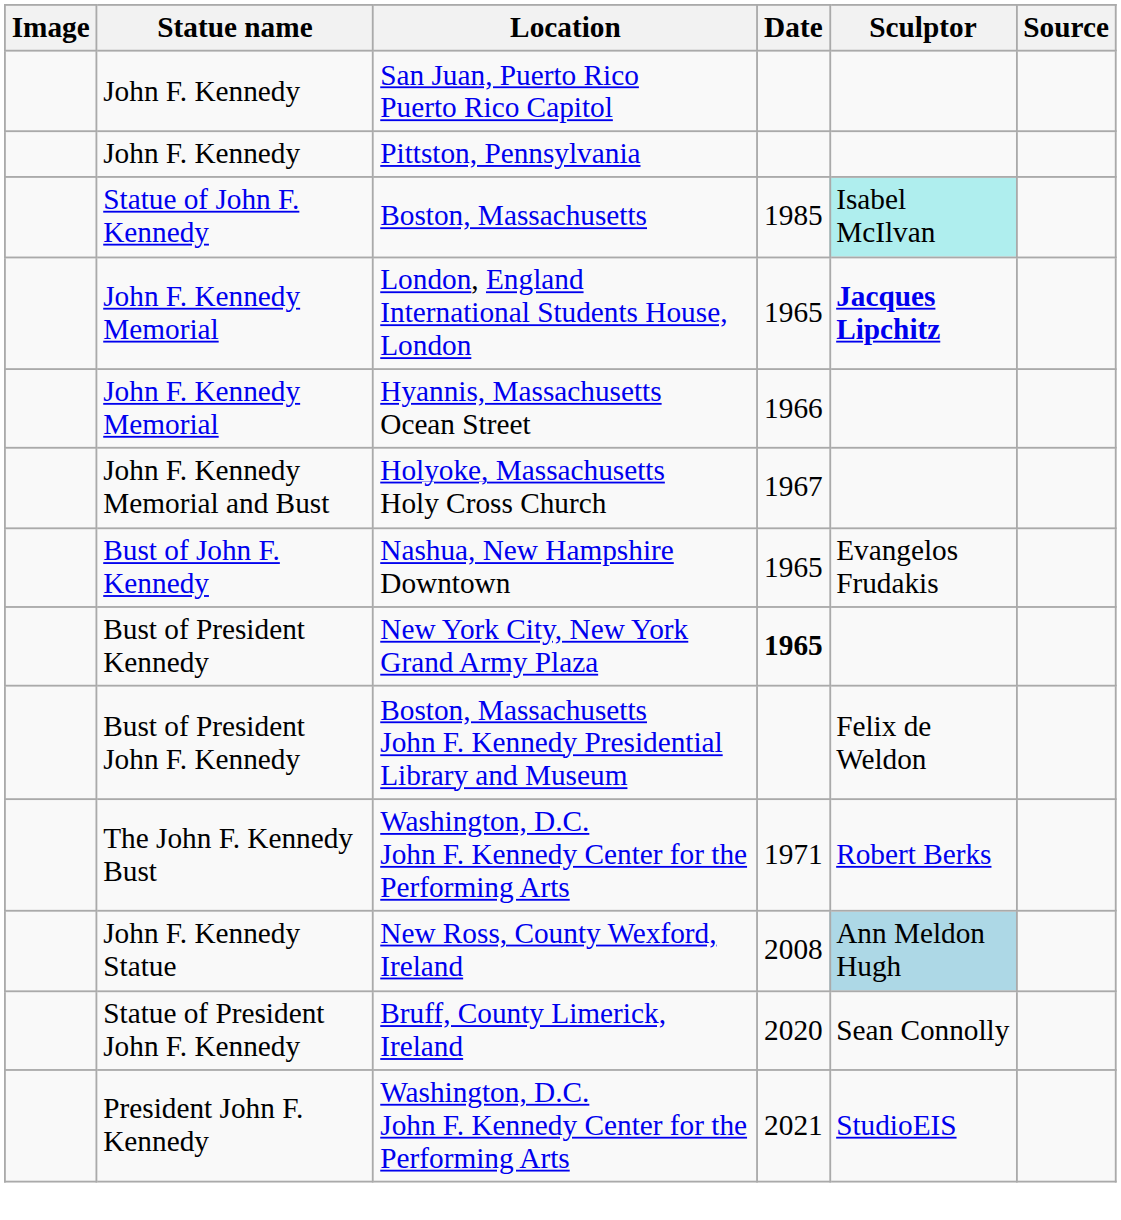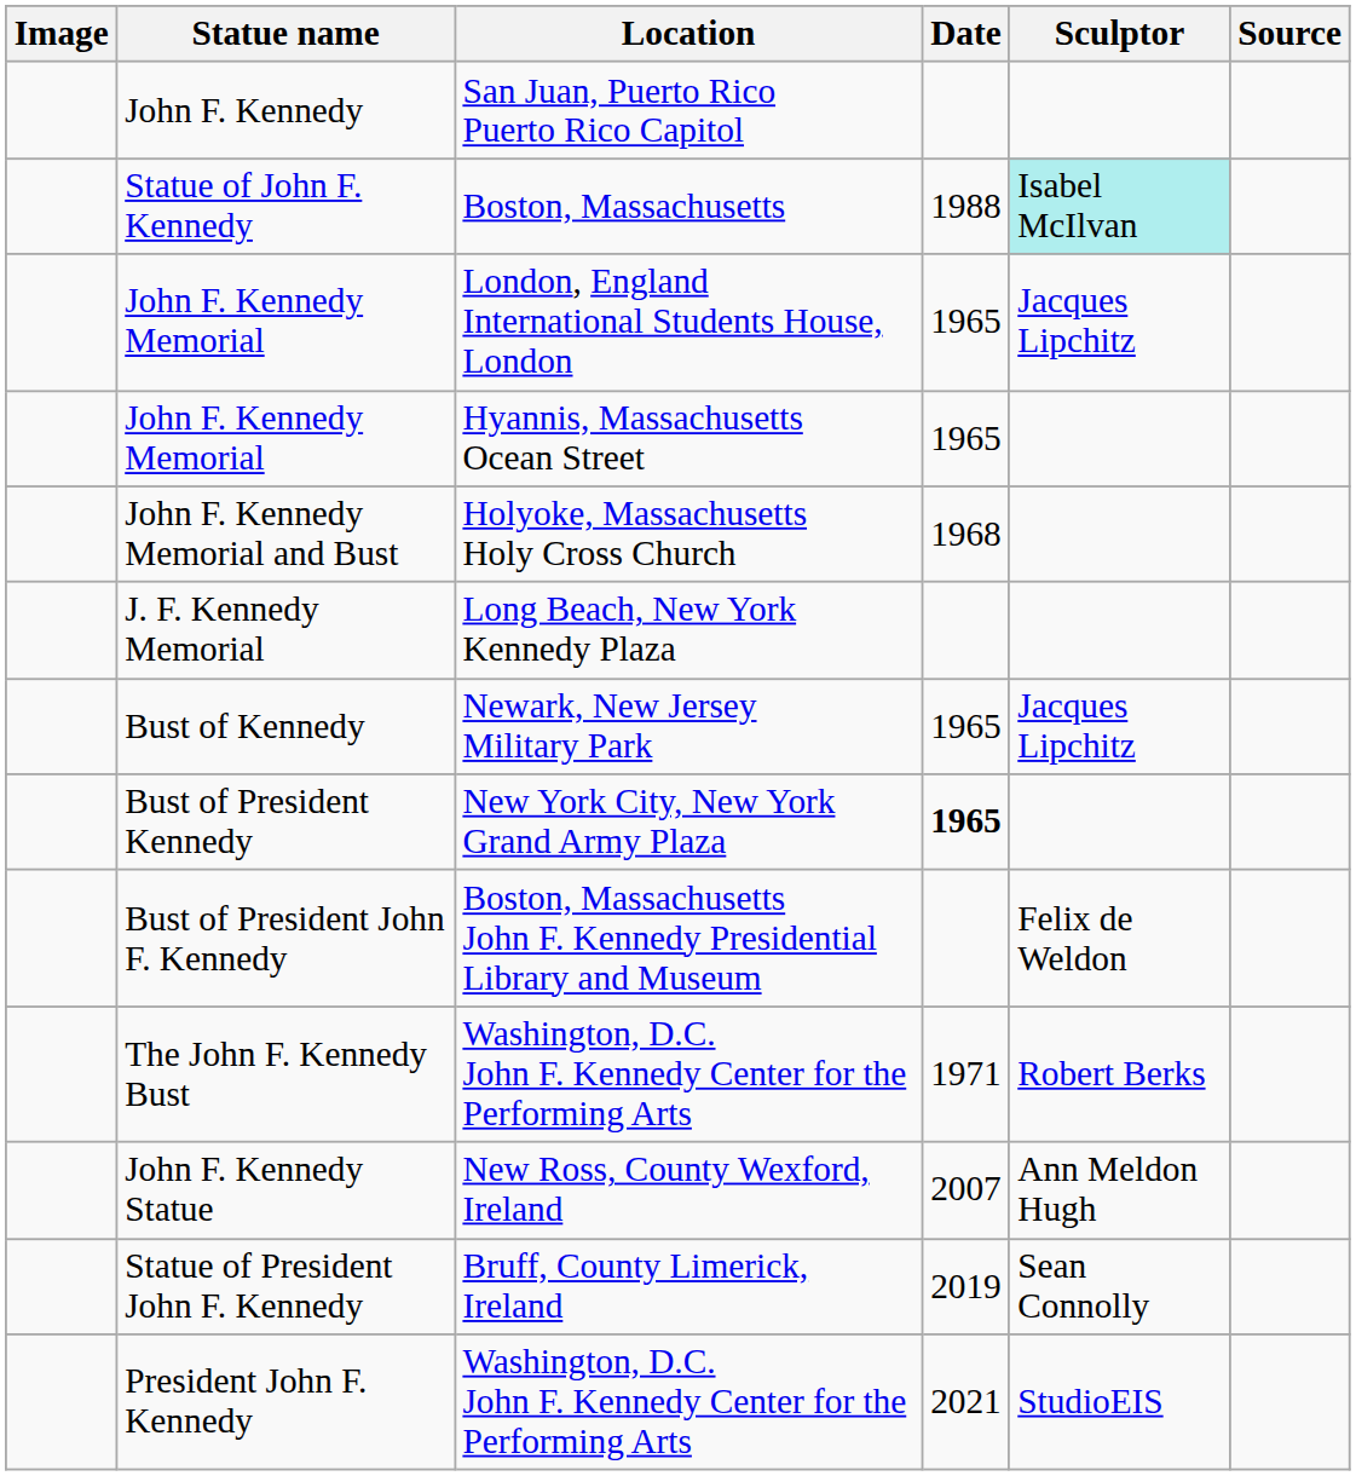- row: John F. Kennedy | Pittston, Pennsylvania
Boston, Massachusetts | Date: 1985 -> 1988
London, England International Students House, London | Sculptor: bold -> normal
Hyannis, Massachusetts Ocean Street | Date: 1966 -> 1965
Holyoke, Massachusetts Holy Cross Church | Date: 1967 -> 1968
+ row: J. F. Kennedy Memorial | Long Beach, New York Kennedy Plaza
+ row: Bust of Kennedy | Newark, New Jersey Military Park | 1965 | Jacques Lipchitz
- row: Bust of John F. Kennedy | Nashua, New Hampshire Downtown | 1965 | Evangelos Frudakis
New Ross, County Wexford, Ireland | Date: 2008 -> 2007
New Ross, County Wexford, Ireland | Sculptor: lightblue background -> no background
Bruff, County Limerick, Ireland | Date: 2020 -> 2019
